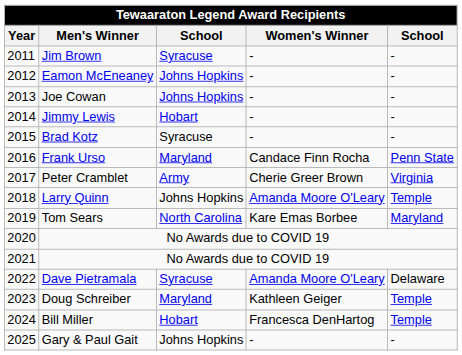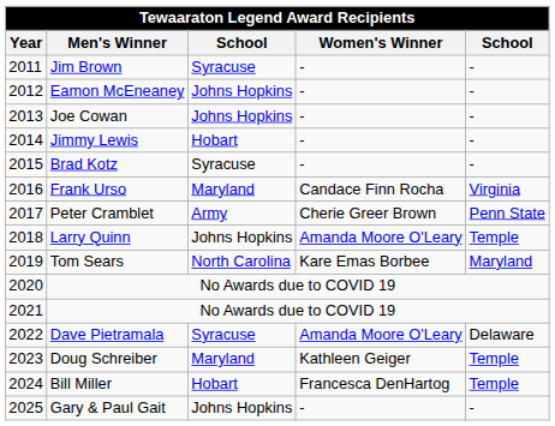Frank Urso | column 5: Penn State -> Virginia
Peter Cramblet | column 5: Virginia -> Penn State
